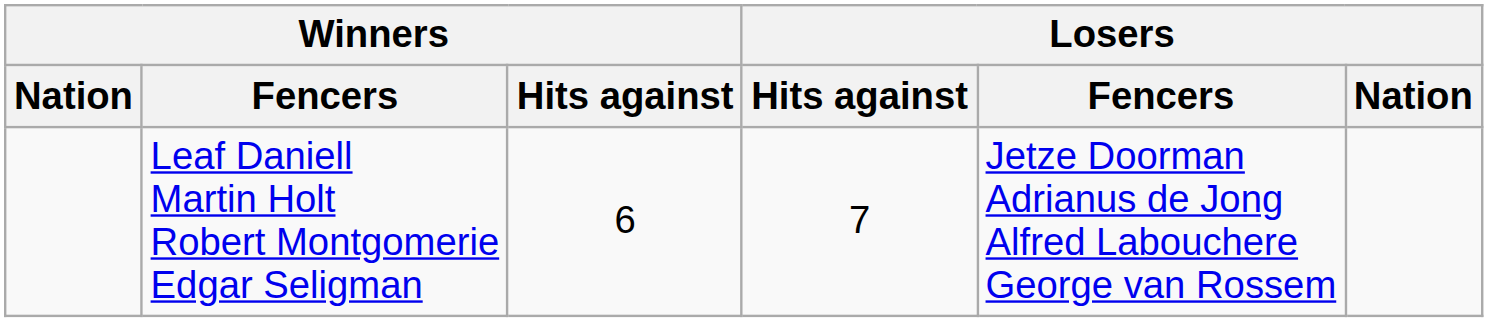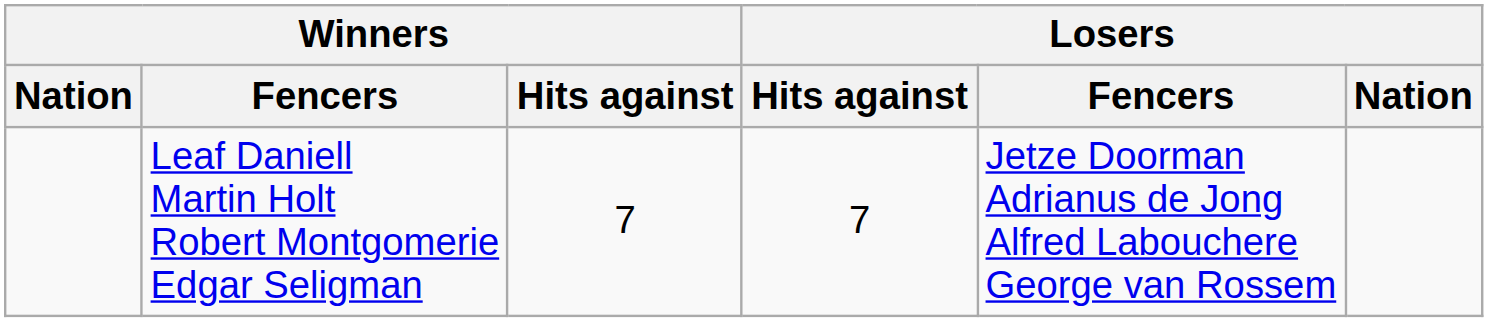Leaf Daniell Martin Holt Robert Montgomerie Edgar Seligman | Winners / Hits against: 6 -> 7
